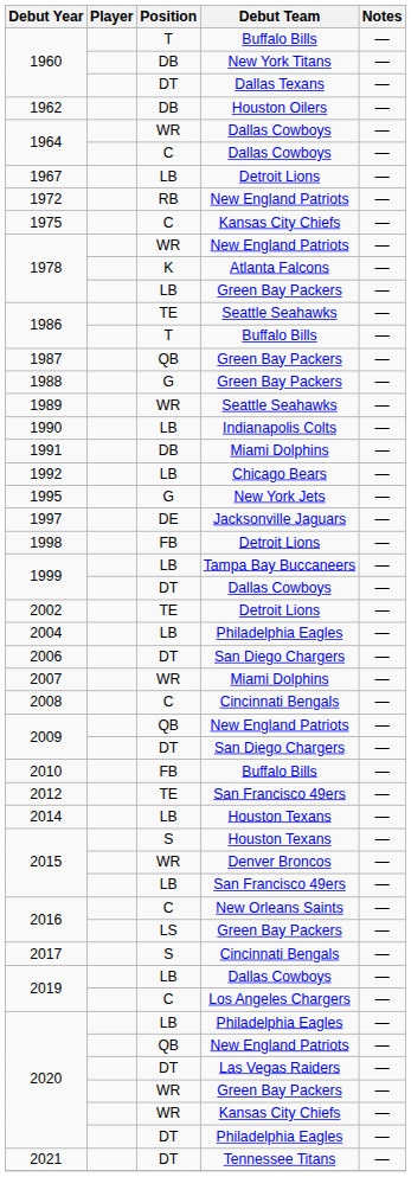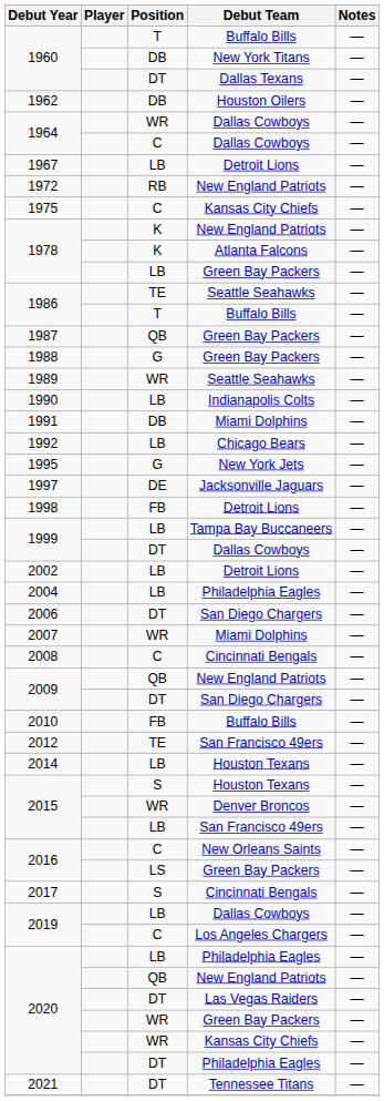1978 / New England Patriots | Position: WR -> K
2002 | Position: TE -> LB
